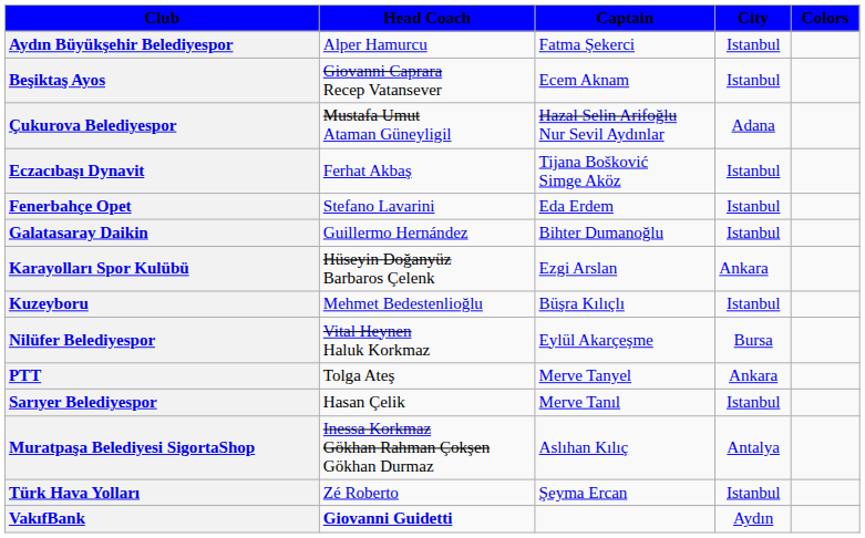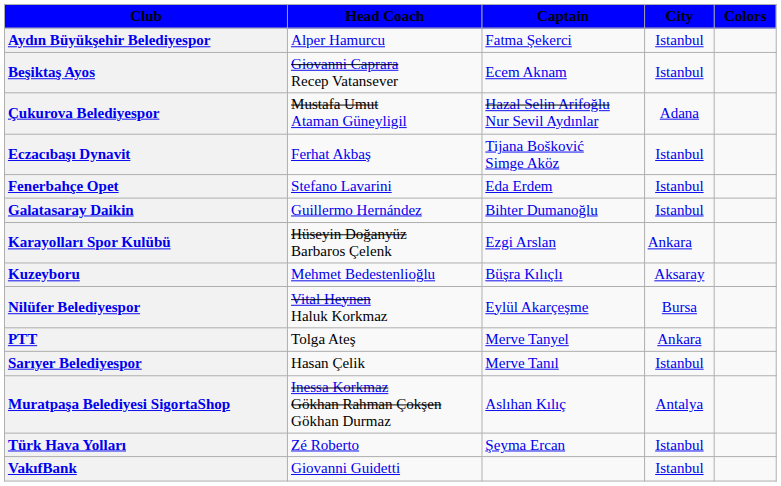Kuzeyboru | City: Istanbul -> Aksaray
VakıfBank | Head Coach: bold -> normal
VakıfBank | City: Aydın -> Istanbul
